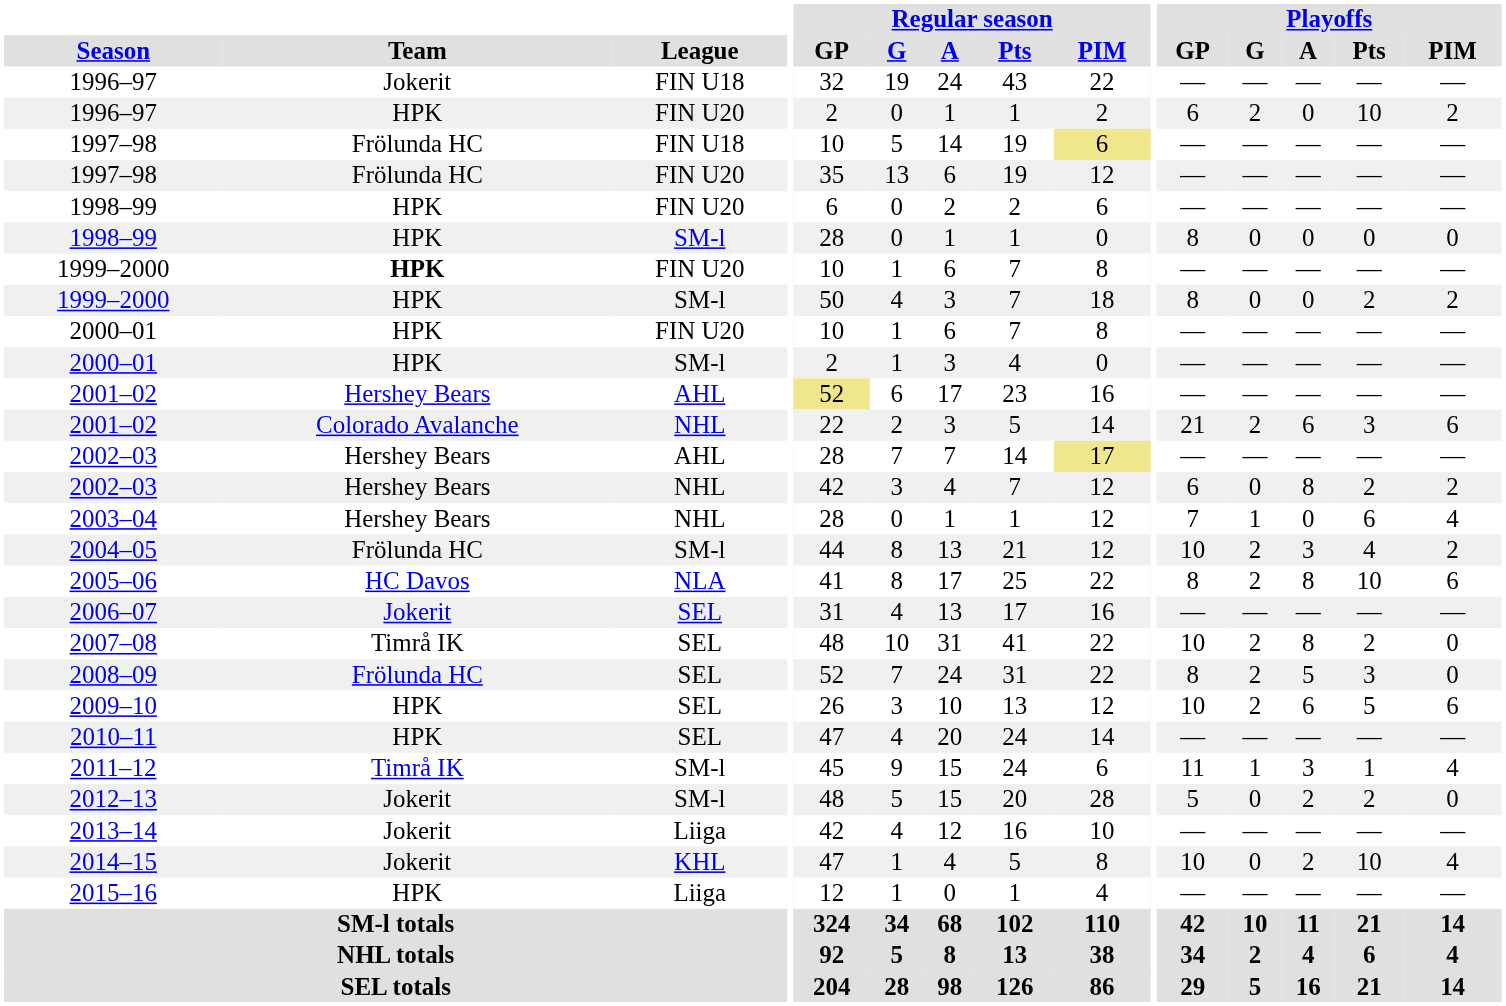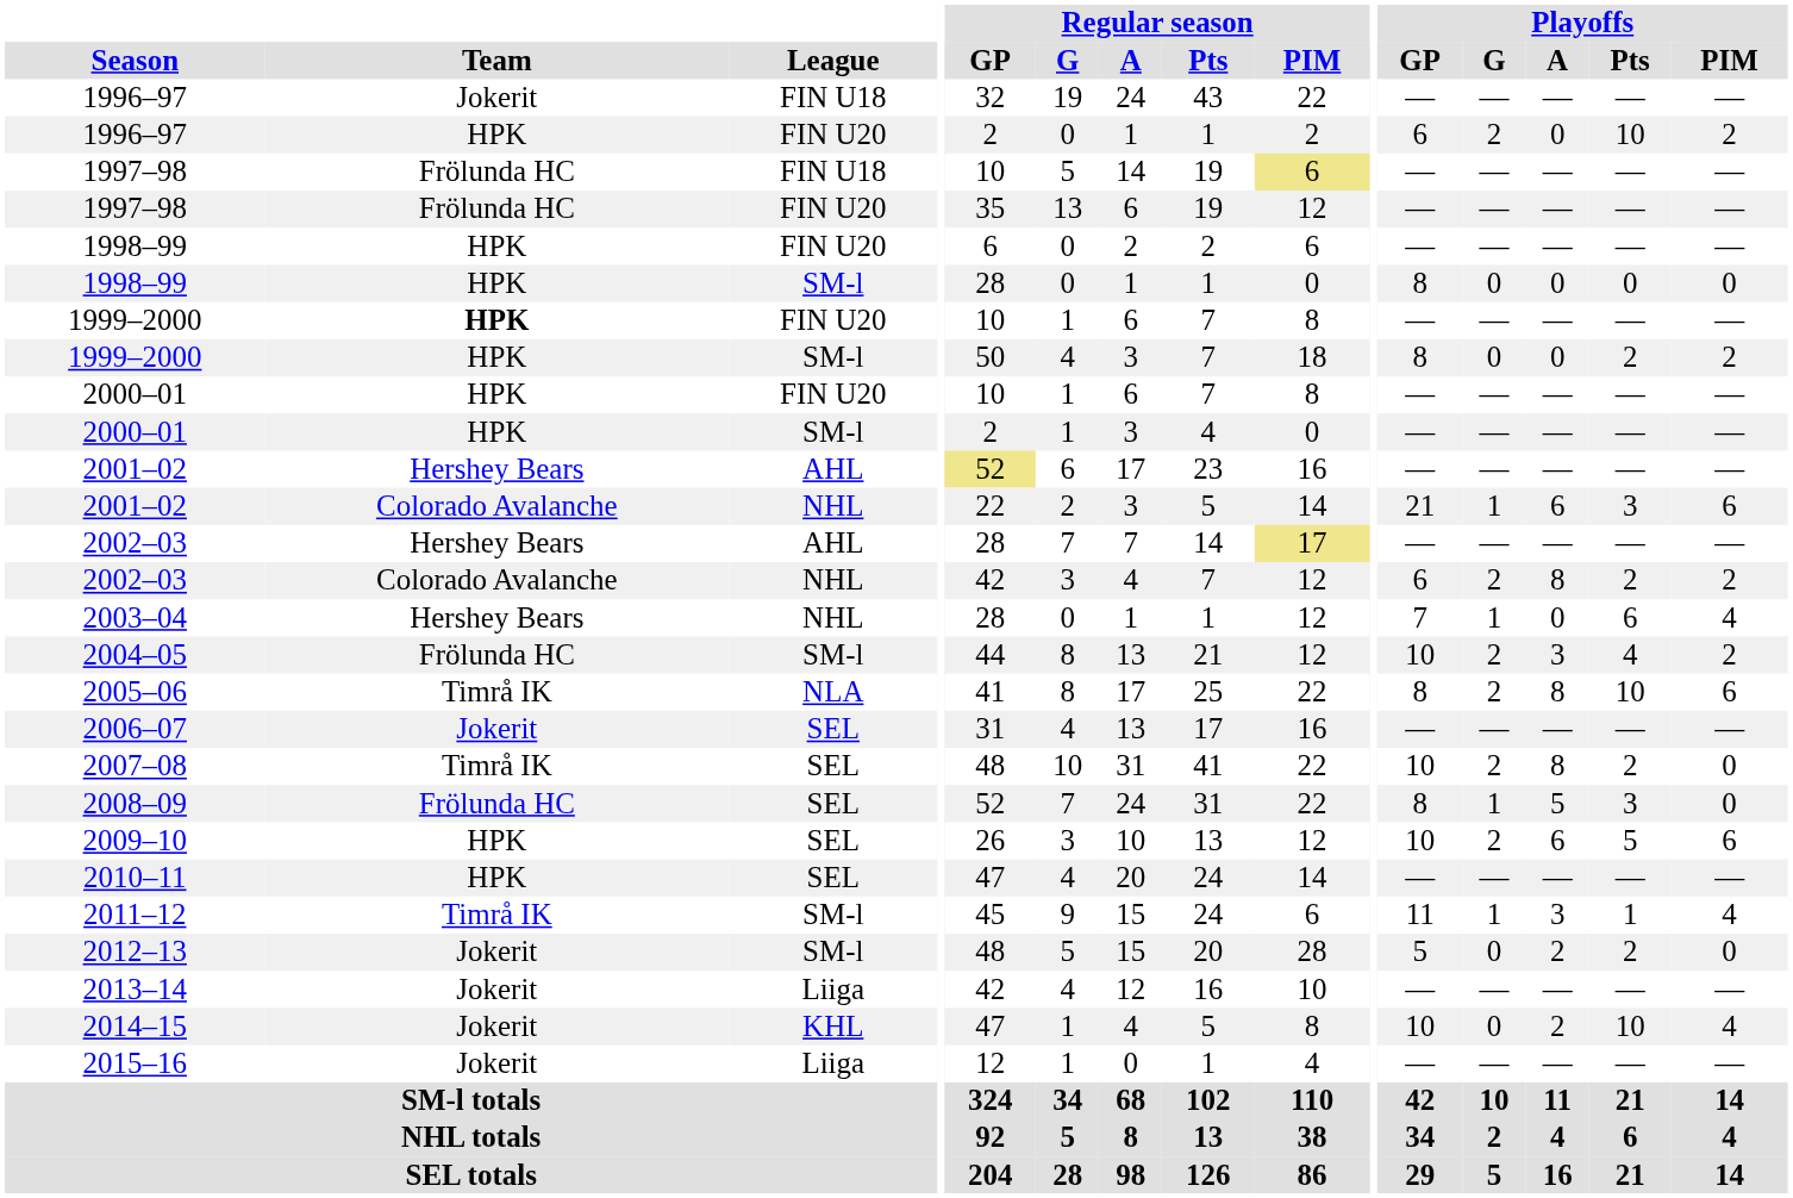2001–02 / NHL | Playoffs / G: 2 -> 1
2002–03 / NHL | Team: Hershey Bears -> Colorado Avalanche
2002–03 / NHL | Playoffs / G: 0 -> 2
2005–06 | Team: HC Davos -> Timrå IK
2008–09 | Playoffs / G: 2 -> 1
2015–16 | Team: HPK -> Jokerit
